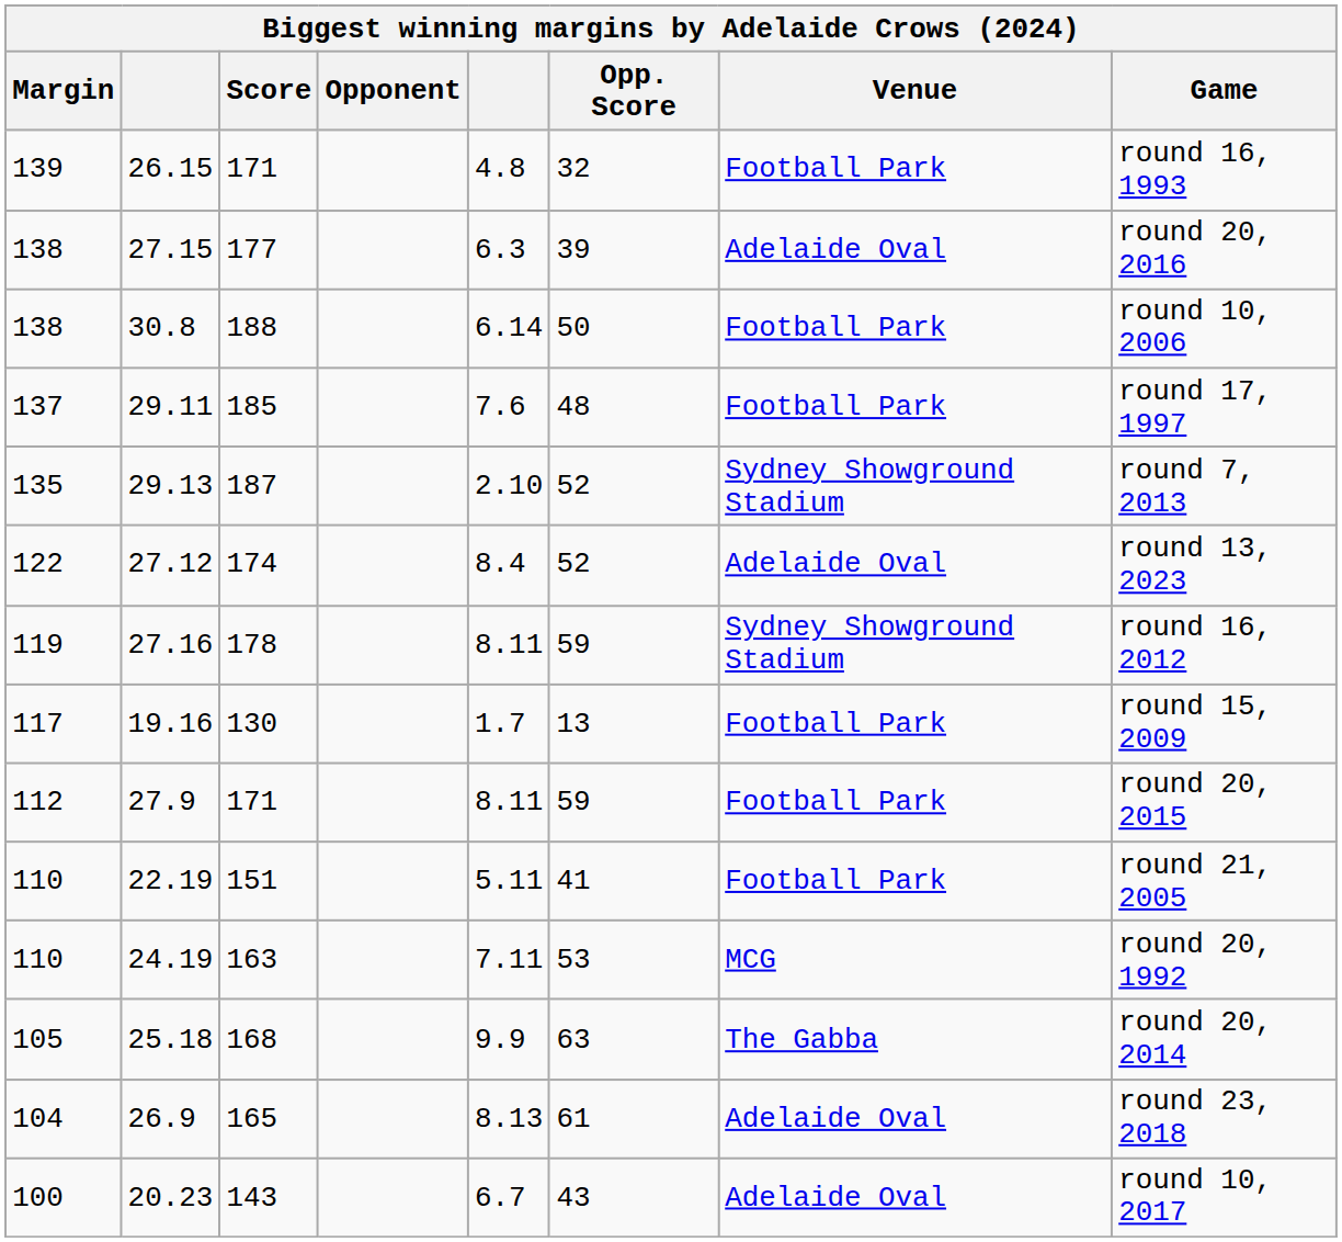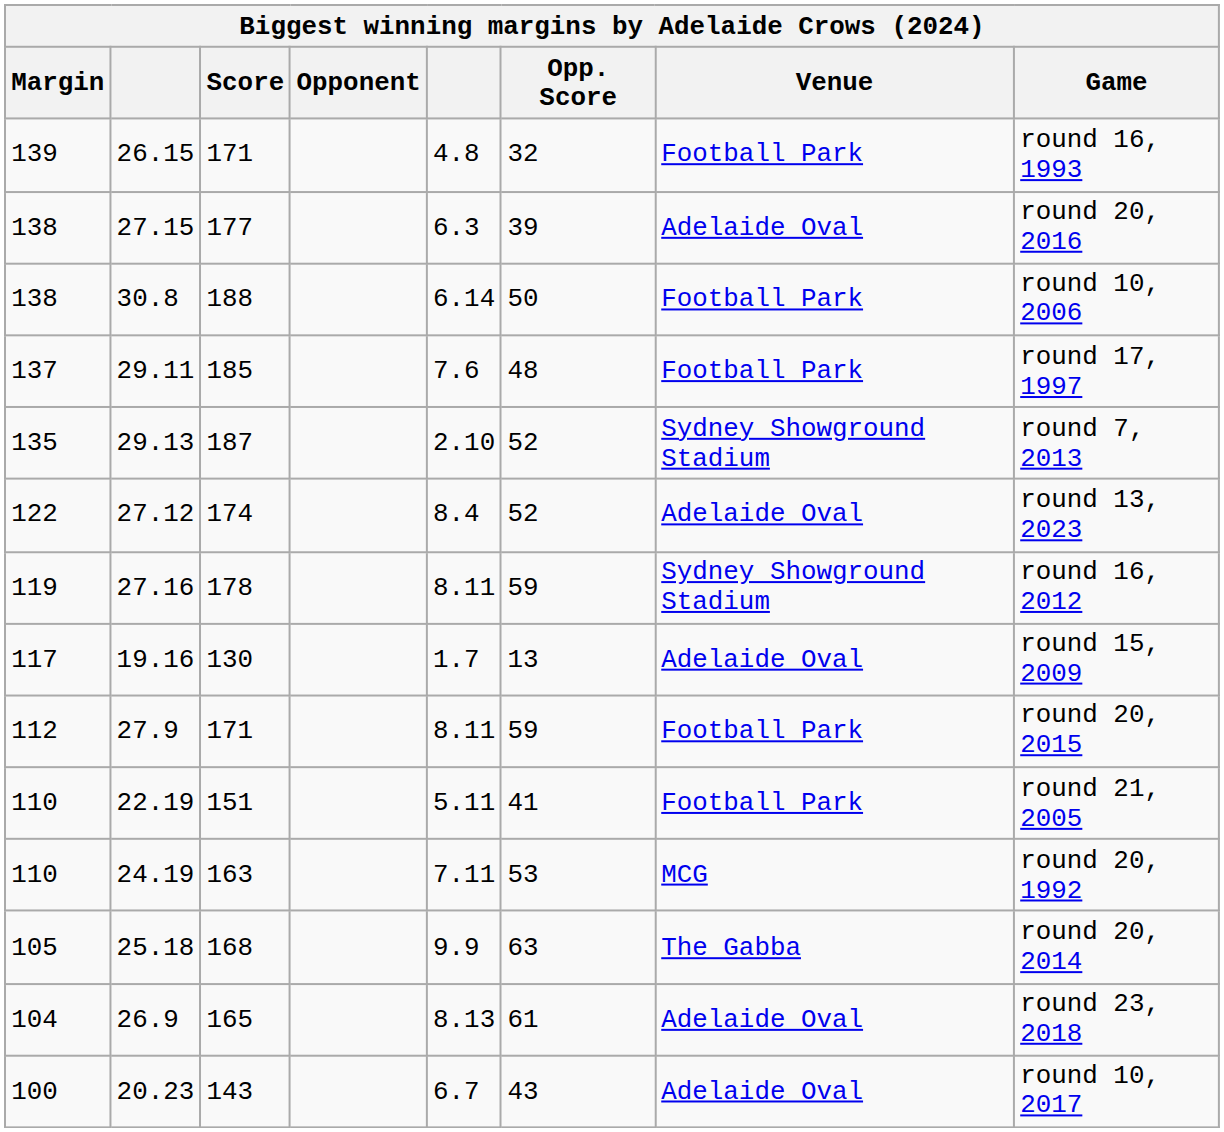19.16 | Venue: Football Park -> Adelaide Oval
